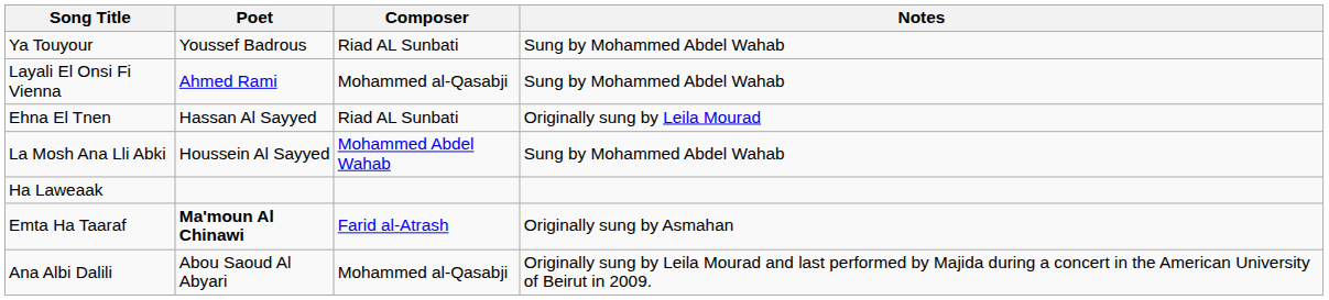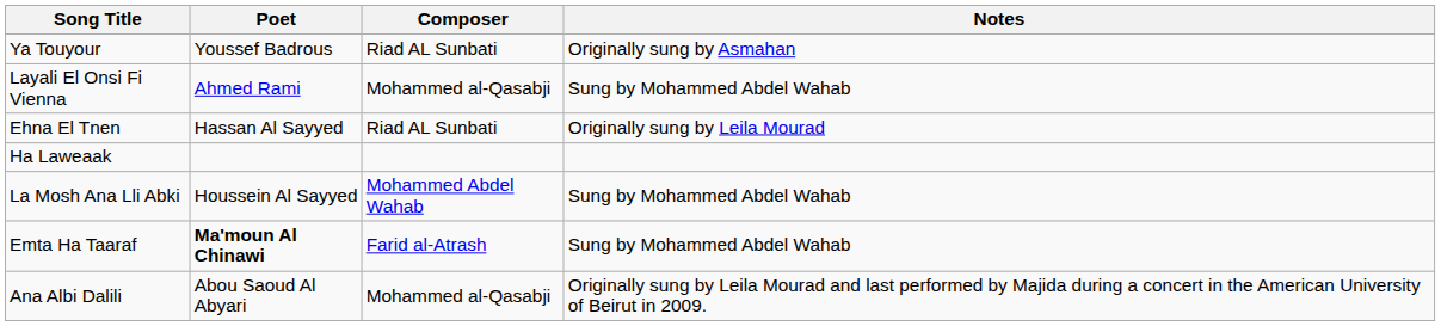Ya Touyour | Notes: Sung by Mohammed Abdel Wahab -> Originally sung by Asmahan
rows swapped: La Mosh Ana Lli Abki <-> Ha Laweaak
Emta Ha Taaraf | Notes: Originally sung by Asmahan -> Sung by Mohammed Abdel Wahab
